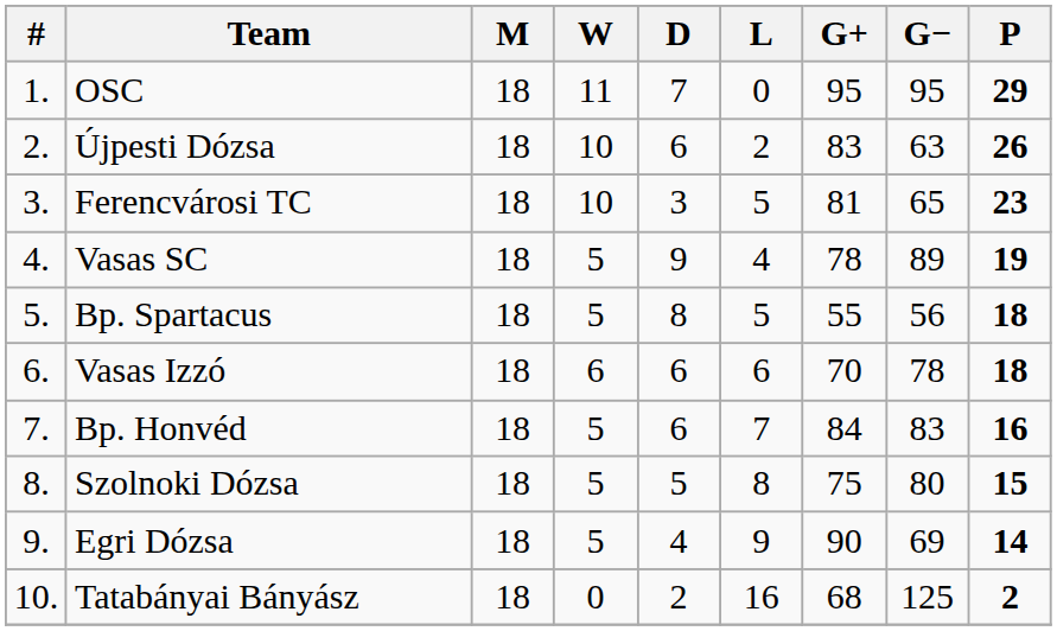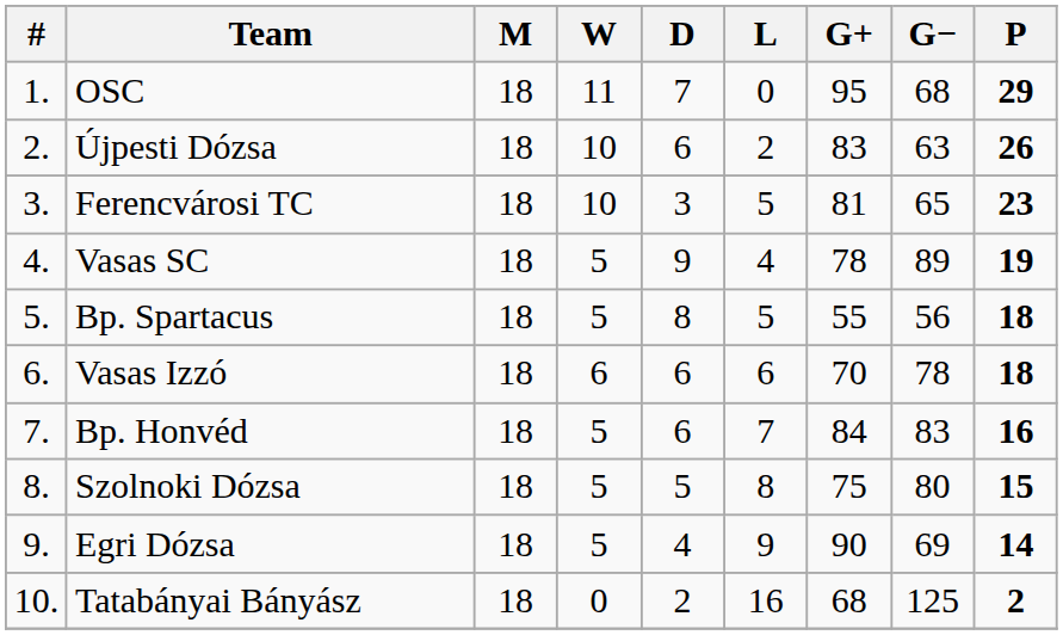OSC | G−: 95 -> 68
